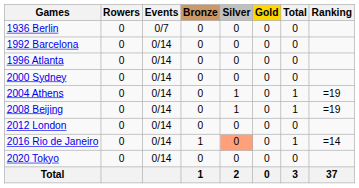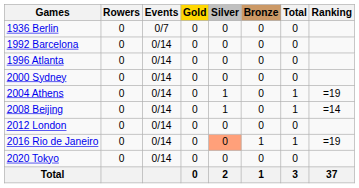columns swapped: Gold <-> Bronze
2008 Beijing | Ranking: =19 -> =14
2016 Rio de Janeiro | Ranking: =14 -> =19
